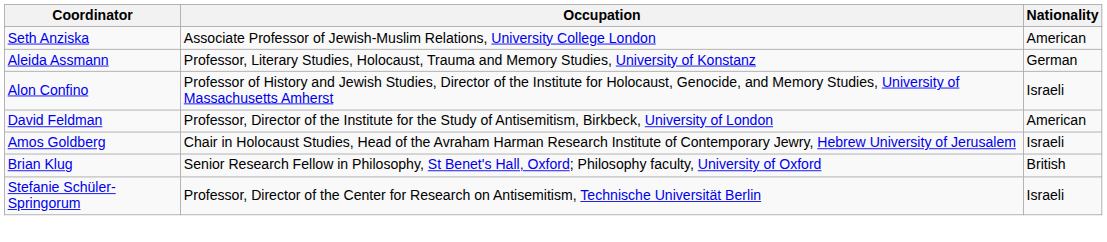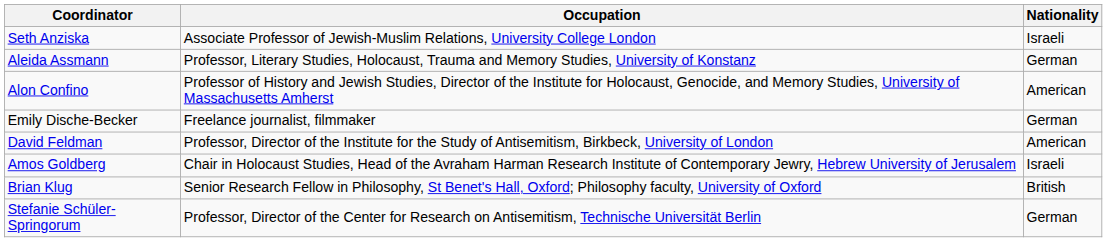Seth Anziska | Nationality: American -> Israeli
Alon Confino | Nationality: Israeli -> American
+ row: Emily Dische-Becker | Freelance journalist, filmmaker | German
Stefanie Schüler-Springorum | Nationality: Israeli -> German
